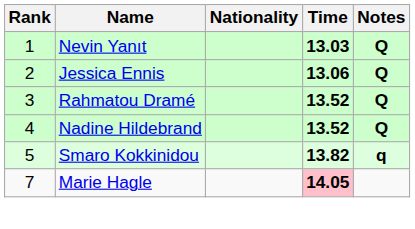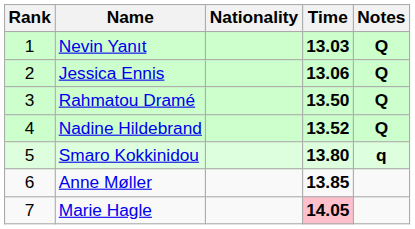Rahmatou Dramé | Time: 13.52 -> 13.50
Smaro Kokkinidou | Time: 13.82 -> 13.80
+ row: 6 | Anne Møller | 13.85
